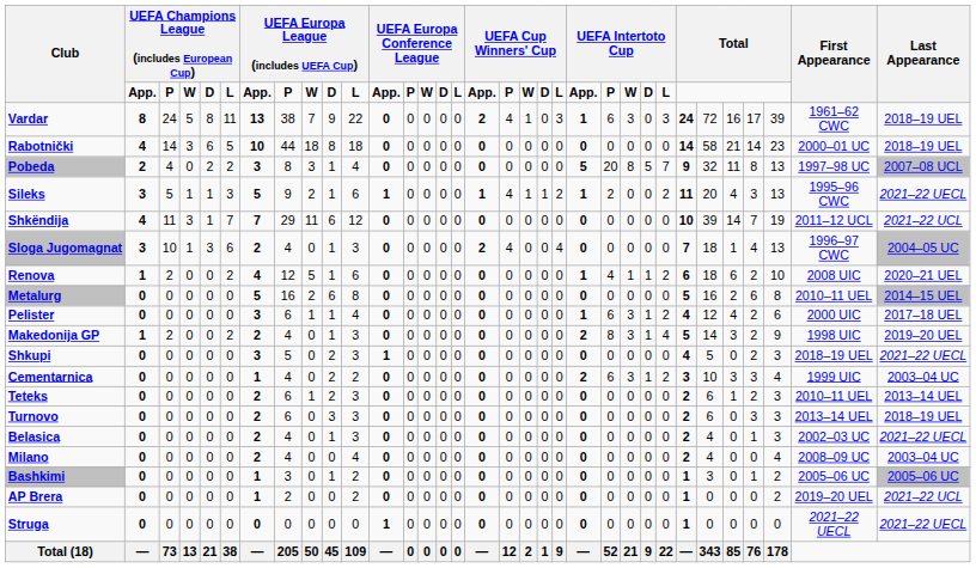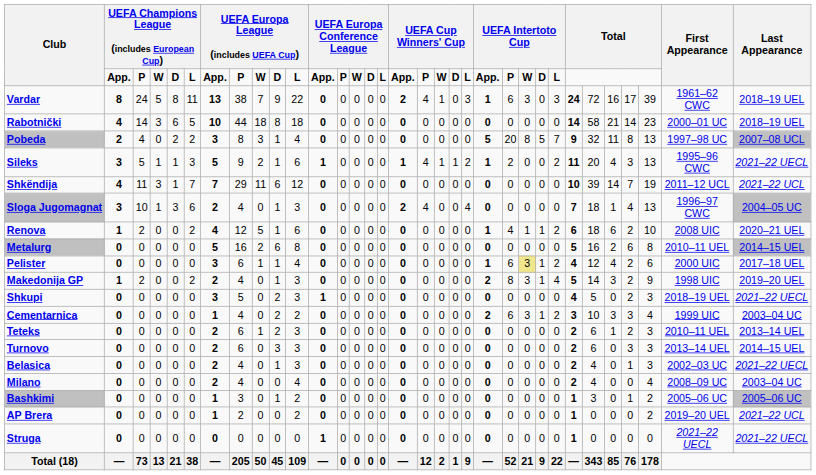Pelister | column 24: no background -> khaki background
Turnovo | column 33: 2018–19 UEL -> 2014–15 UEL
